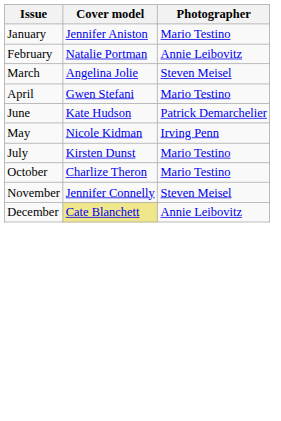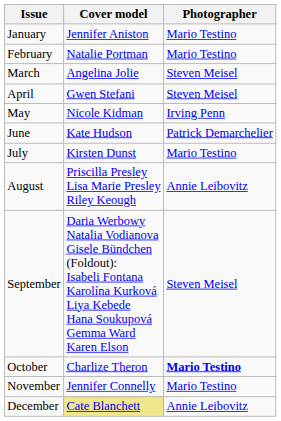February | Photographer: Annie Leibovitz -> Mario Testino
April | Photographer: Mario Testino -> Steven Meisel
rows swapped: May <-> June
+ row: August | Priscilla Presley Lisa Marie Presley Riley Keough | Annie Leibovitz
+ row: September | Daria Werbowy Natalia Vodianova Gisele Bündchen (Foldout): Isabeli Fontana Karolína Kurková Liya Kebede Hana Soukupová Gemma Ward Karen Elson | Steven Meisel
October | Photographer: normal -> bold
November | Photographer: Steven Meisel -> Mario Testino
